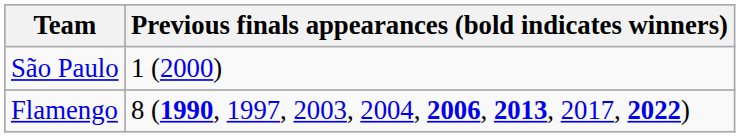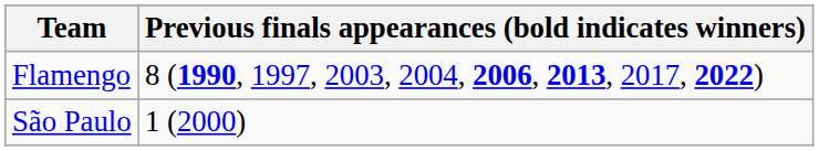rows swapped: Flamengo <-> São Paulo
